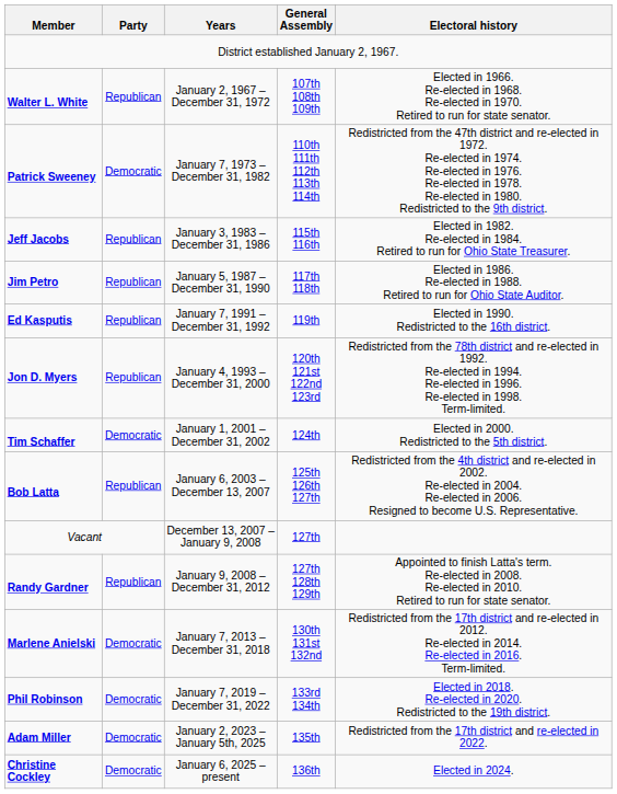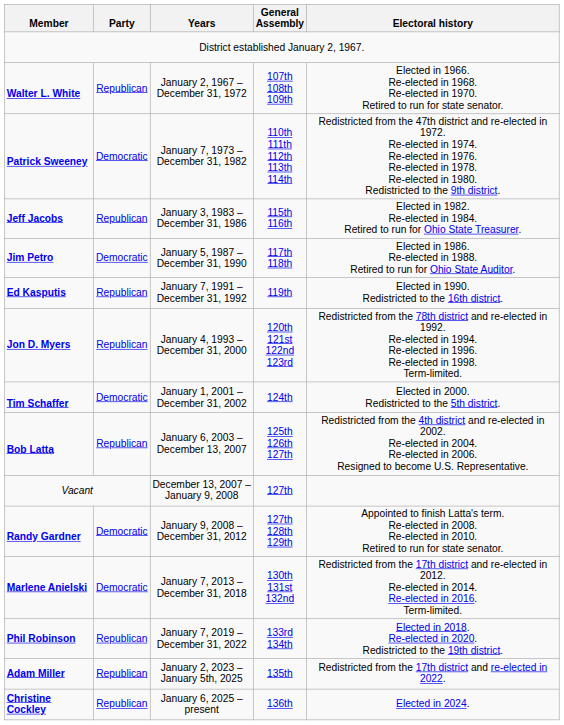Jim Petro | Party: Republican -> Democratic
Randy Gardner | Party: Republican -> Democratic
Phil Robinson | Party: Democratic -> Republican
Adam Miller | Party: Democratic -> Republican
Christine Cockley | Party: Democratic -> Republican
